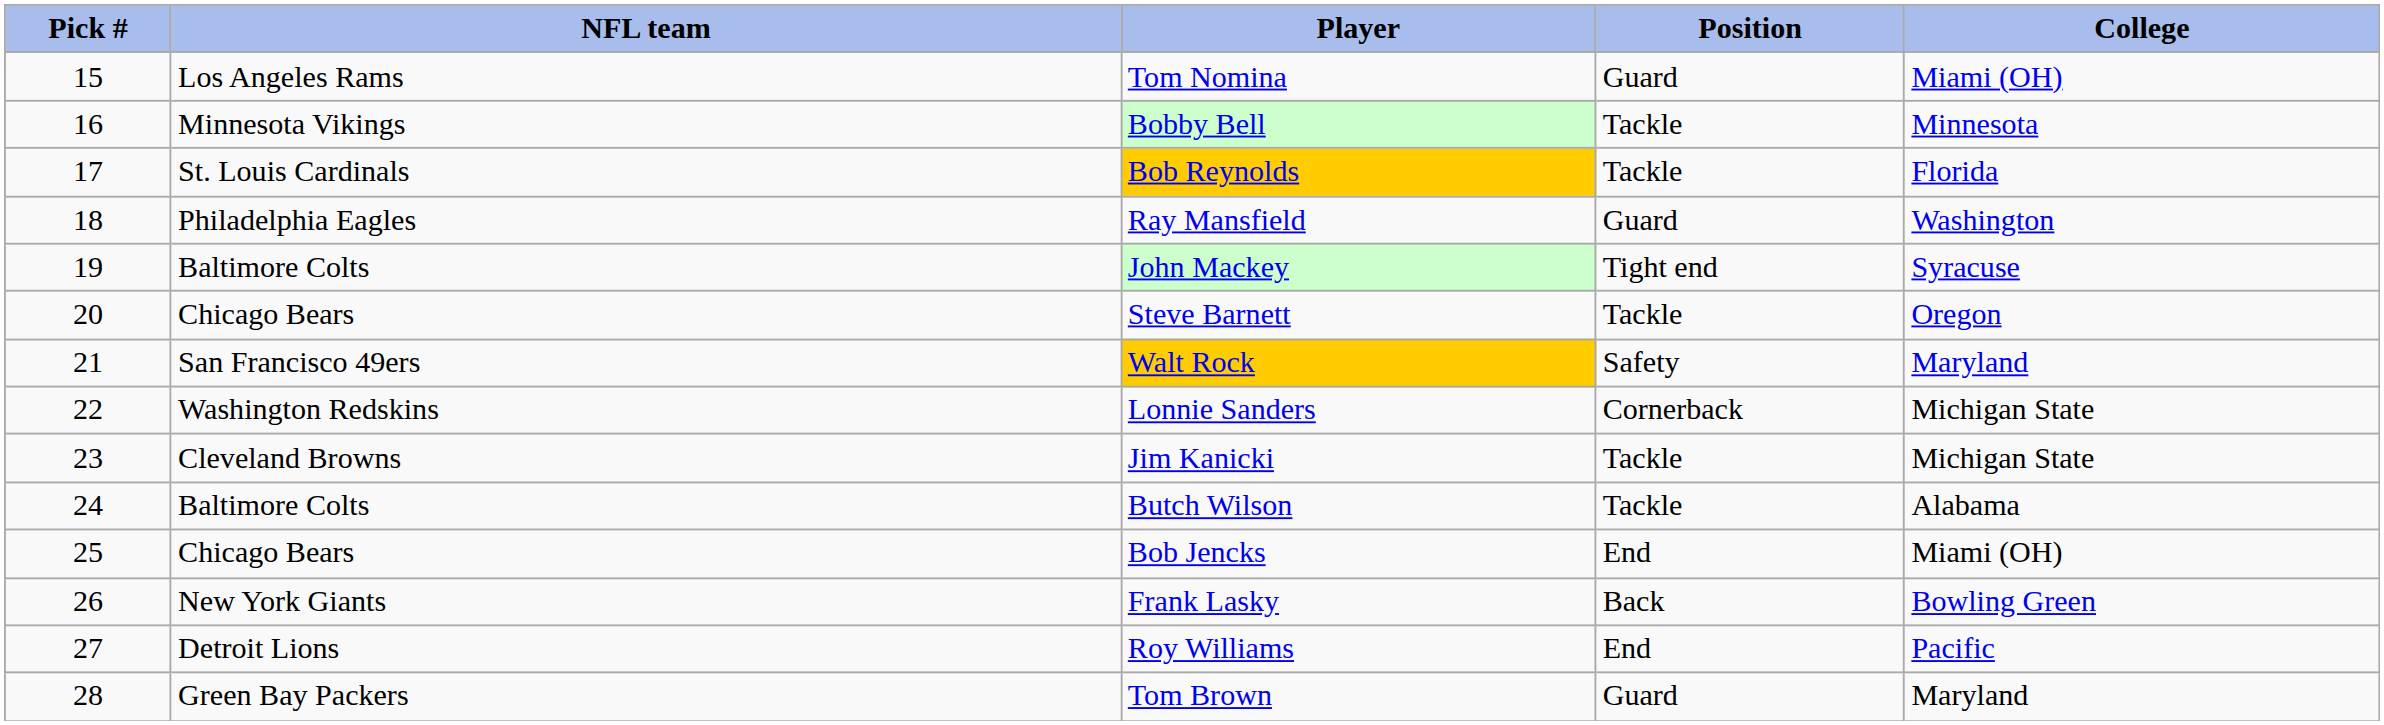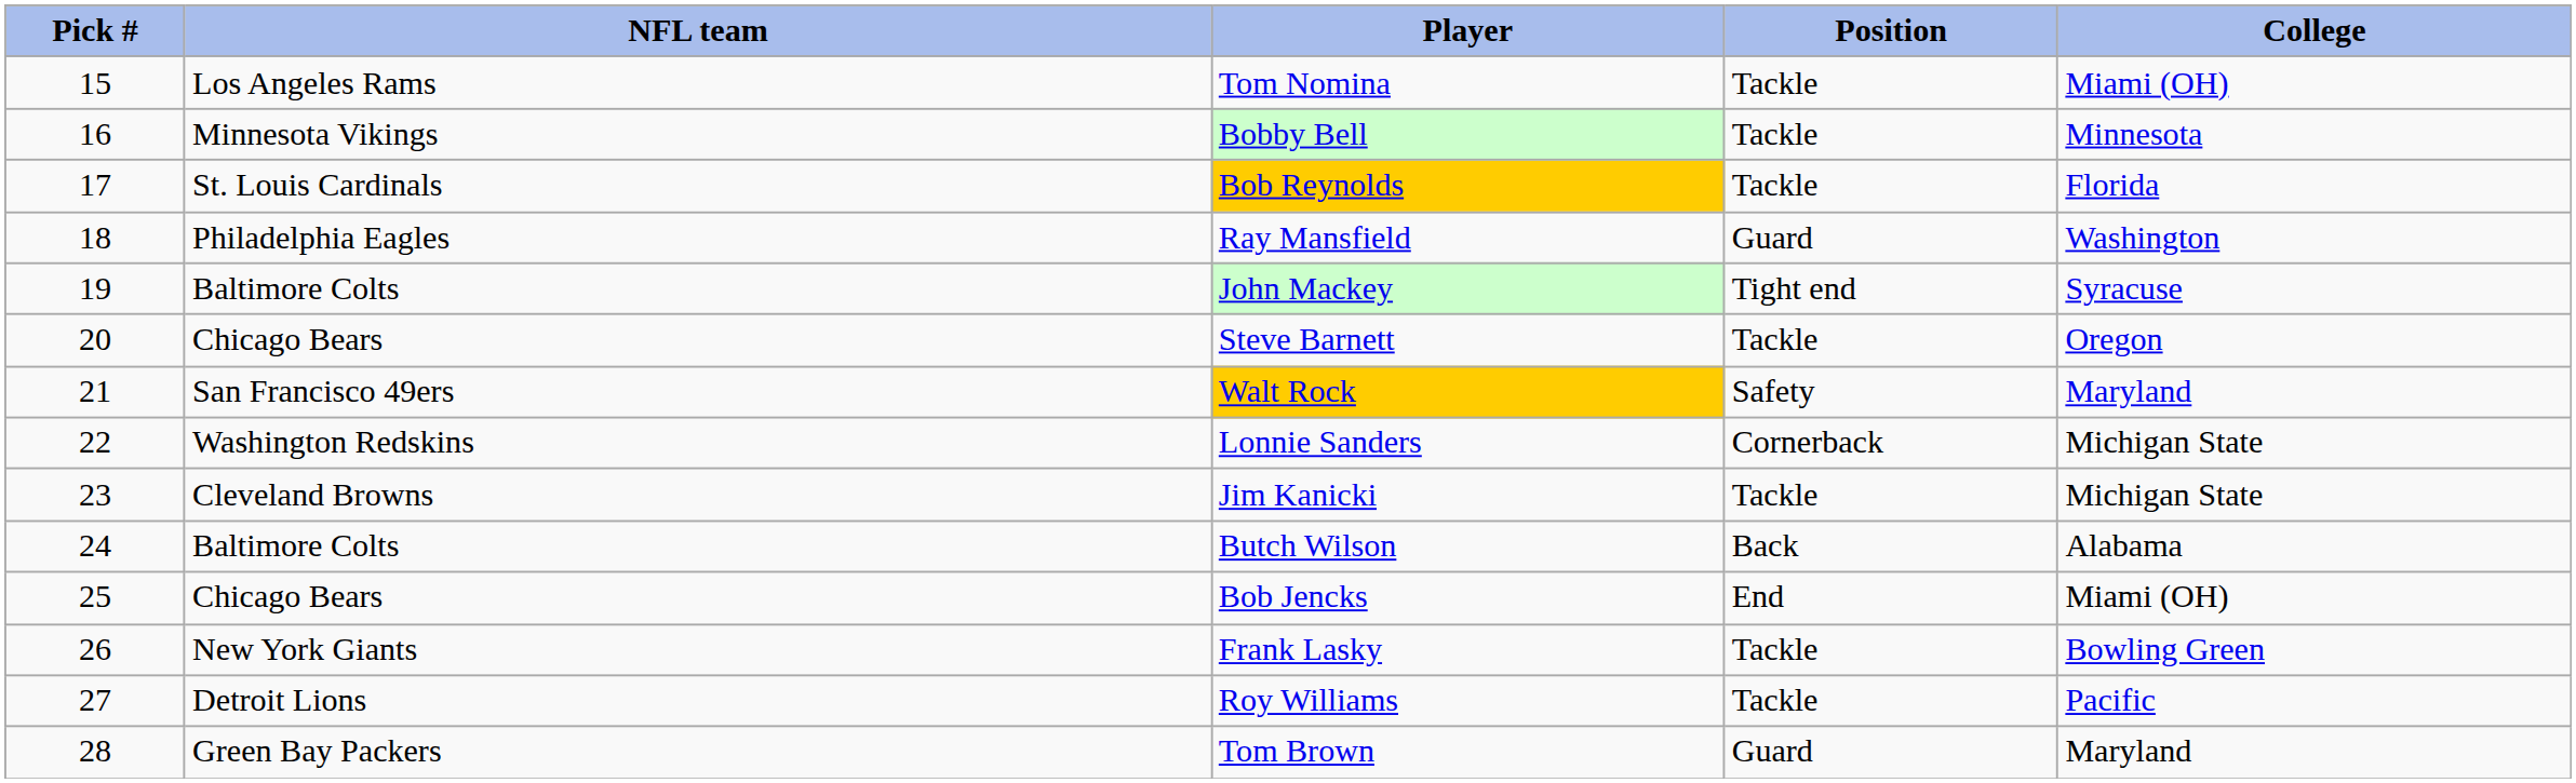Tom Nomina | Position: Guard -> Tackle
Butch Wilson | Position: Tackle -> Back
Frank Lasky | Position: Back -> Tackle
Roy Williams | Position: End -> Tackle
